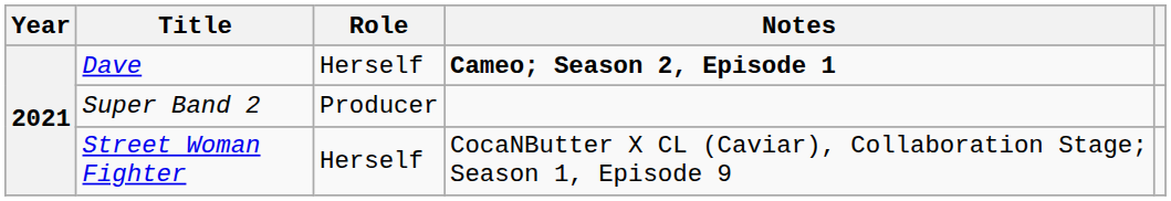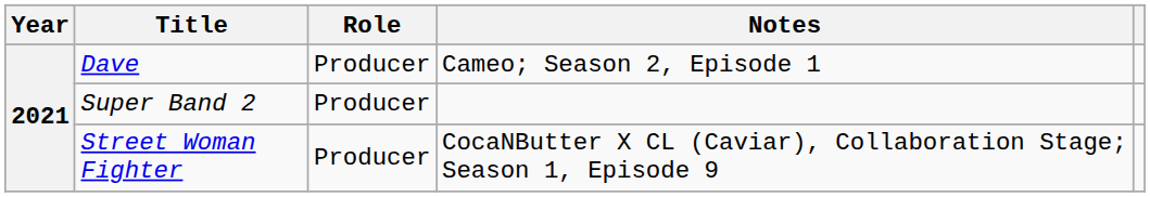Dave | Role: Herself -> Producer
Dave | Notes: bold -> normal
Street Woman Fighter | Role: Herself -> Producer
